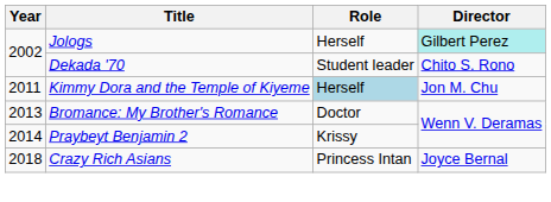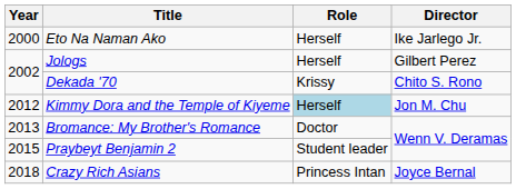+ row: 2000 | Eto Na Naman Ako | Herself | Ike Jarlego Jr.
Jologs | Director: paleturquoise background -> no background
Dekada '70 | Role: Student leader -> Krissy
Kimmy Dora and the Temple of Kiyeme | Year: 2011 -> 2012
Praybeyt Benjamin 2 | Year: 2014 -> 2015
Praybeyt Benjamin 2 | Role: Krissy -> Student leader
